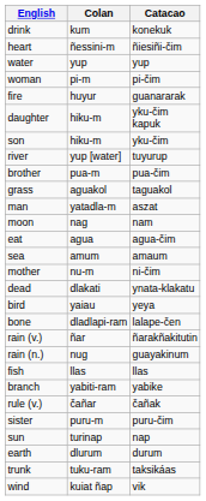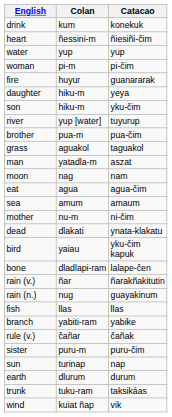daughter | Catacao: yku-čim kapuk -> yeya
bird | Catacao: yeya -> yku-čim kapuk
